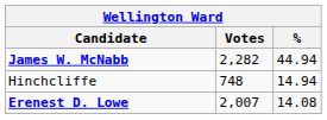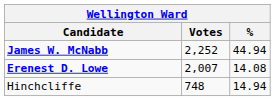James W. McNabb | Votes: 2,282 -> 2,252
rows swapped: Erenest D. Lowe <-> Hinchcliffe
